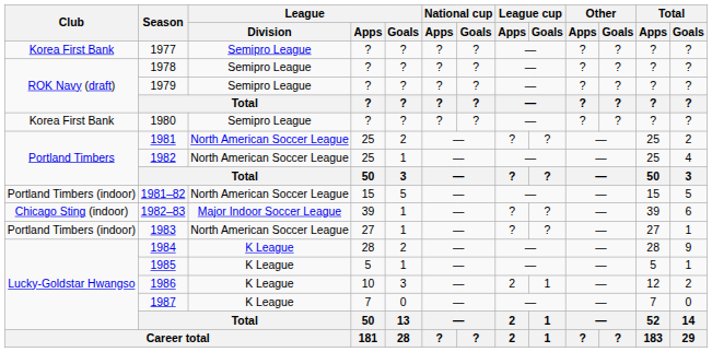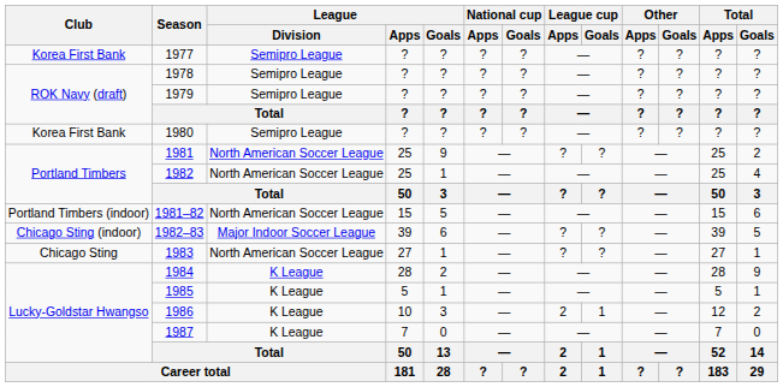1981 | League / Goals: 2 -> 9
1981–82 | Total / Goals: 5 -> 6
1982–83 | League / Goals: 1 -> 6
1982–83 | Total / Goals: 6 -> 5
1983 | Club: Portland Timbers (indoor) -> Chicago Sting
